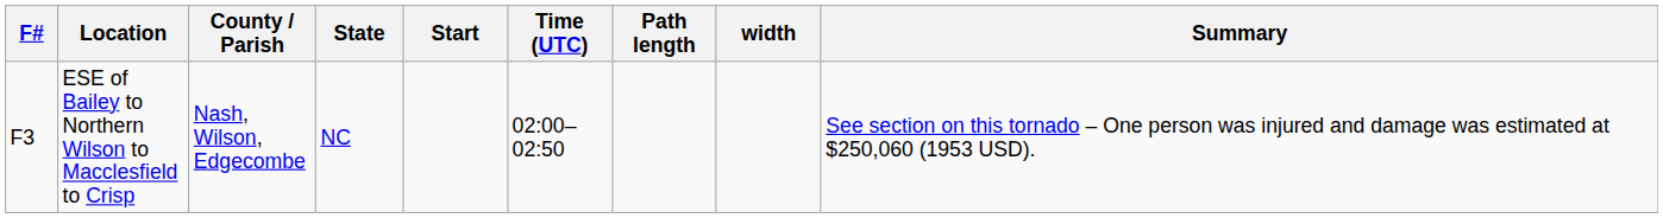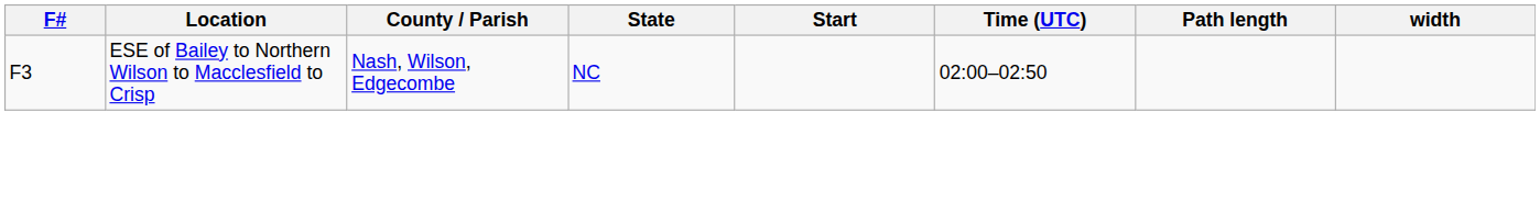- column: Summary | See section on this tornado – One person was injured and damage was estimated at $250,060 (1953 USD).
